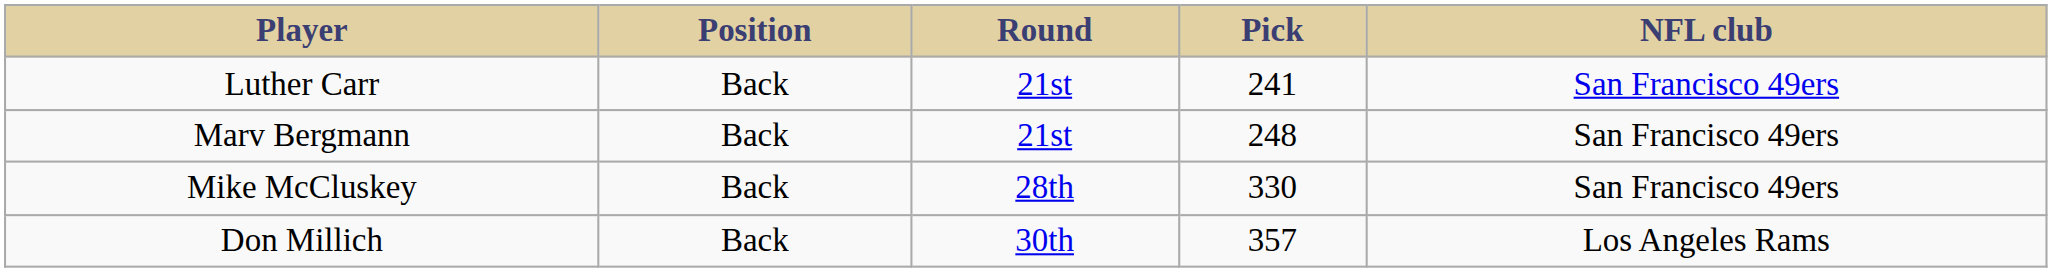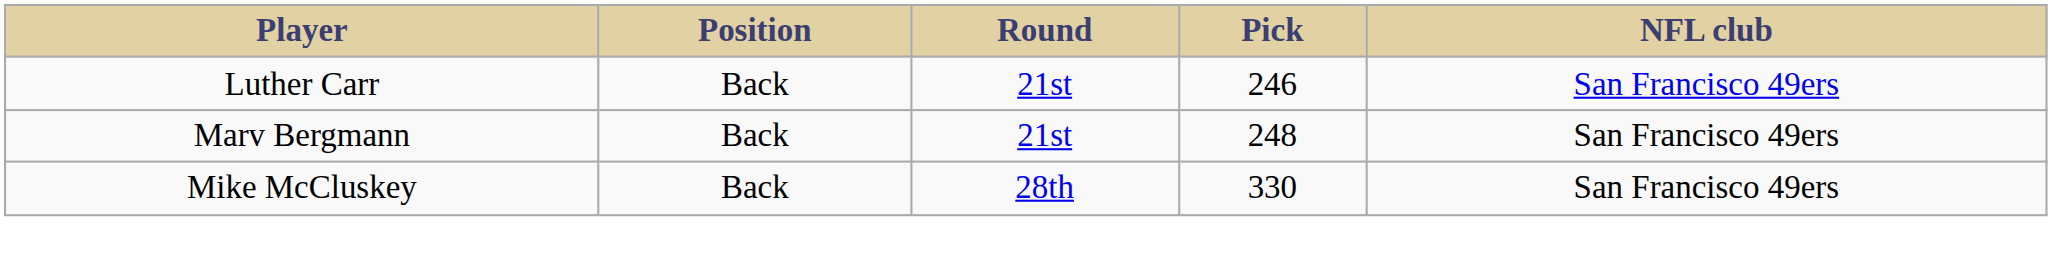Luther Carr | Pick: 241 -> 246
- row: Don Millich | Back | 30th | 357 | Los Angeles Rams
